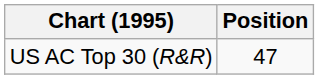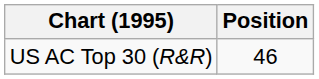US AC Top 30 (R&R) | Position: 47 -> 46
